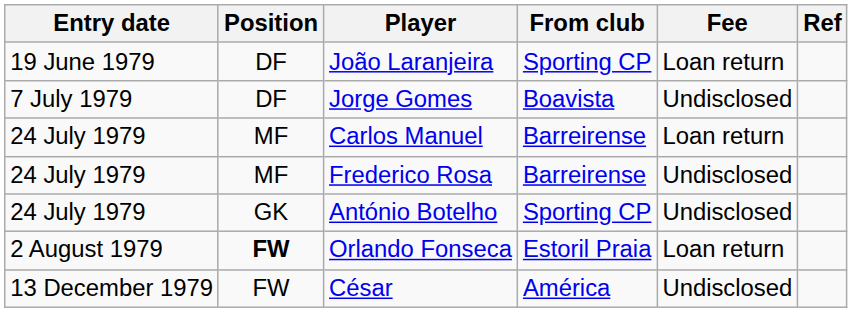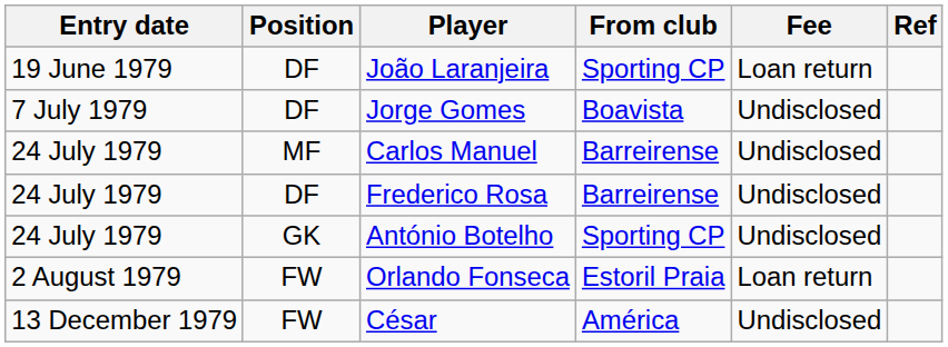Carlos Manuel | Fee: Loan return -> Undisclosed
Frederico Rosa | Position: MF -> DF
Orlando Fonseca | Position: bold -> normal
